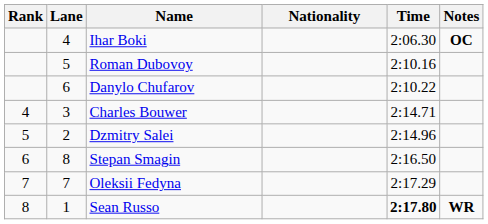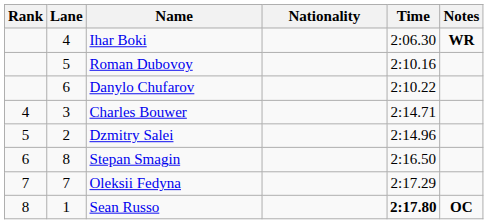Ihar Boki | Notes: OC -> WR
Sean Russo | Notes: WR -> OC
